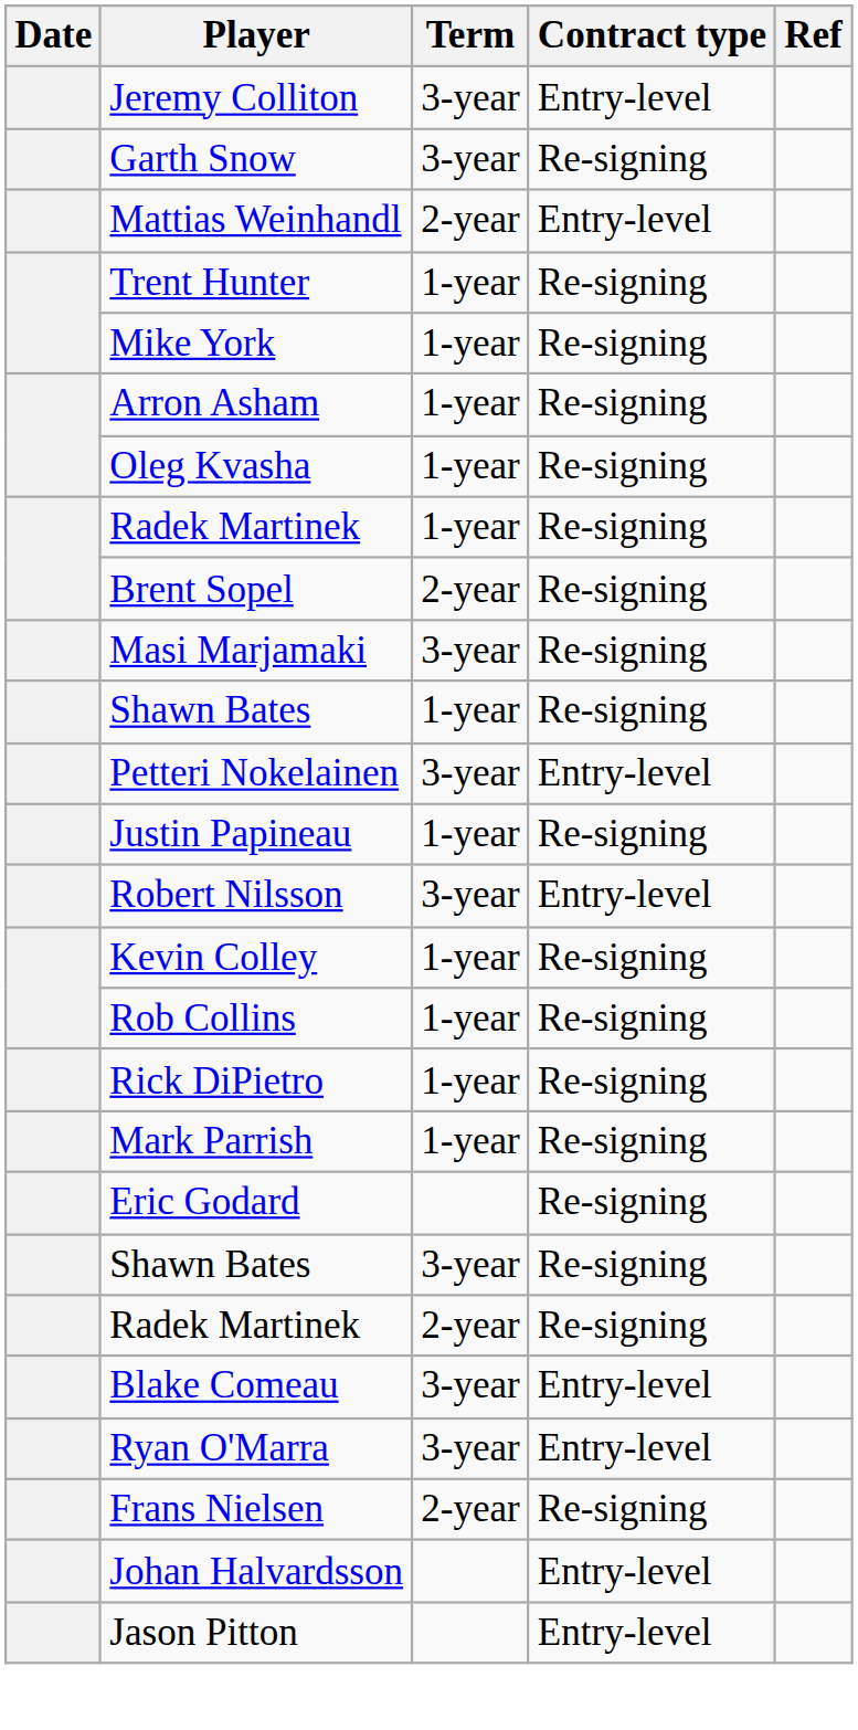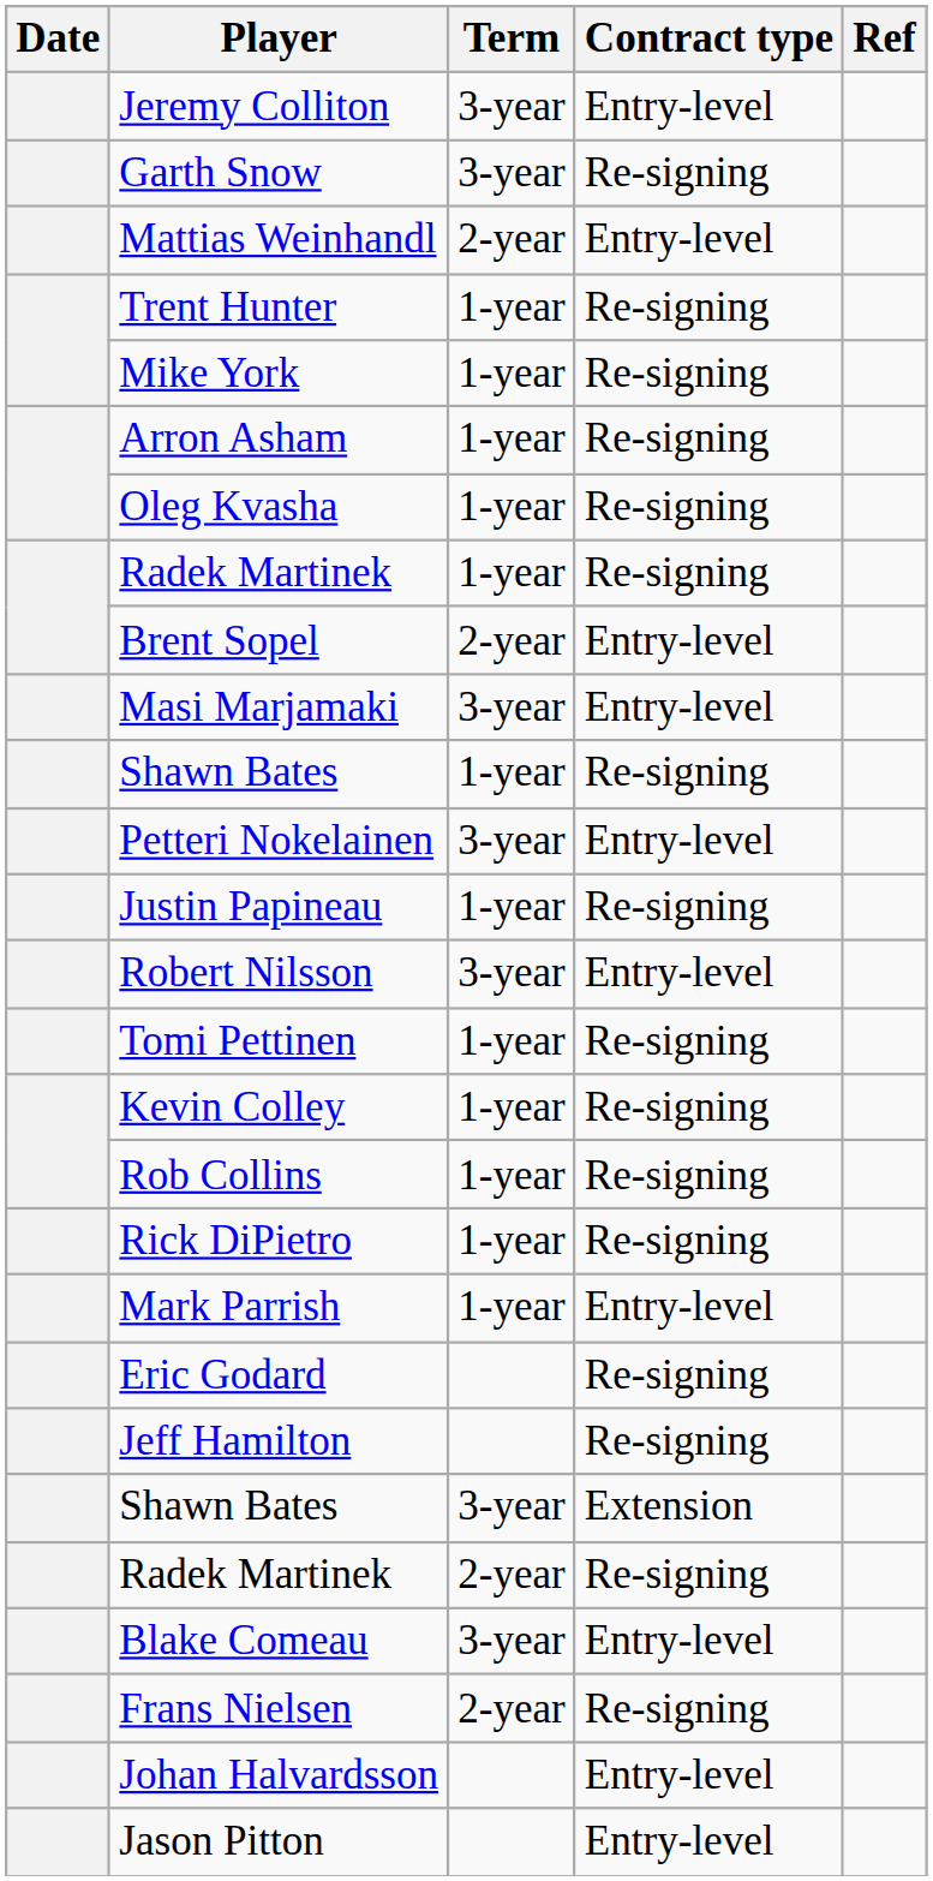Brent Sopel | Contract type: Re-signing -> Entry-level
Masi Marjamaki | Contract type: Re-signing -> Entry-level
+ row: Tomi Pettinen | 1-year | Re-signing
Mark Parrish | Contract type: Re-signing -> Entry-level
+ row: Jeff Hamilton | Re-signing
Shawn Bates / 3-year | Contract type: Re-signing -> Extension
- row: Ryan O'Marra | 3-year | Entry-level
